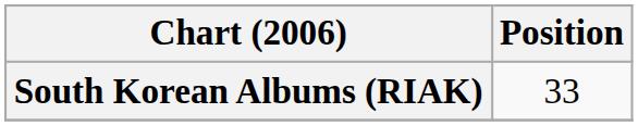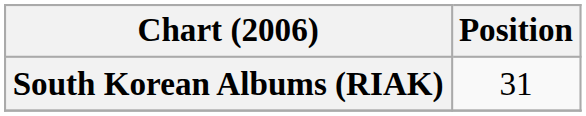South Korean Albums (RIAK) | Position: 33 -> 31
